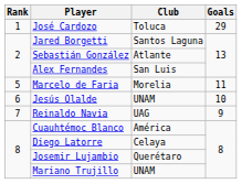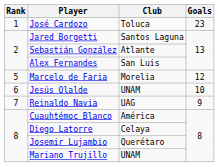José Cardozo | Goals: 29 -> 23
Marcelo de Faria | Goals: 11 -> 12
